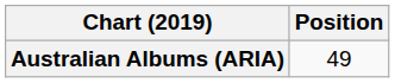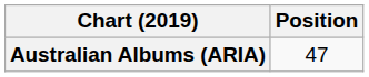Australian Albums (ARIA) | Position: 49 -> 47
